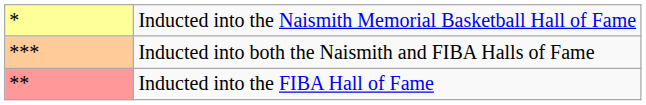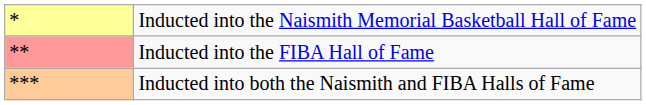rows swapped: Inducted into the FIBA Hall of Fame <-> Inducted into both the Naismith and FIBA Halls of Fame
